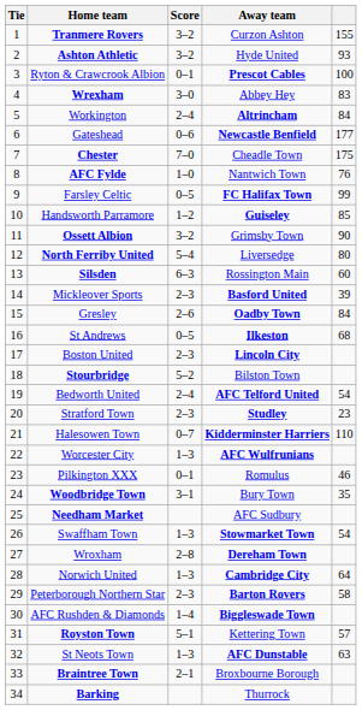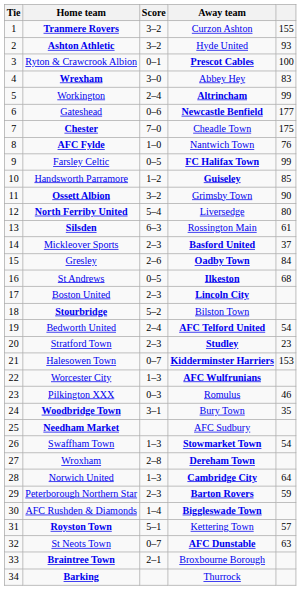Workington | column 5: 84 -> 99
Silsden | column 5: 60 -> 61
Mickleover Sports | column 5: 39 -> 37
Halesowen Town | column 5: 110 -> 153
Pilkington XXX | Score: 0–1 -> 0–3
Peterborough Northern Star | column 5: 58 -> 59
St Neots Town | Score: 1–3 -> 0–7
